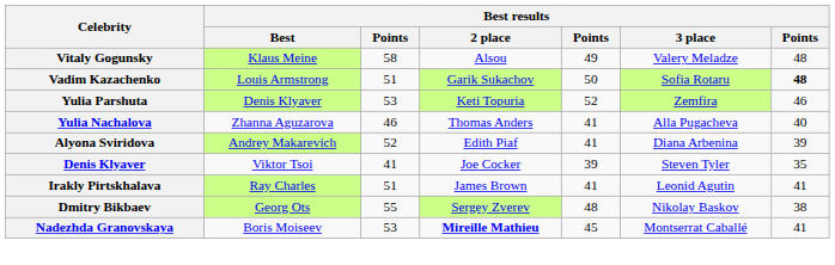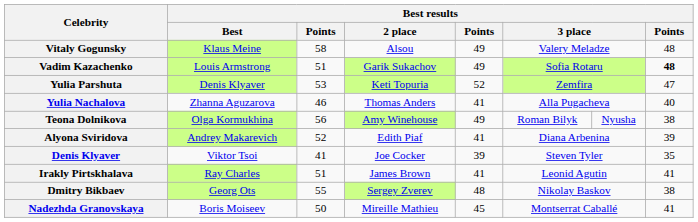Vadim Kazachenko | column 5: 50 -> 49
Yulia Parshuta | column 8: 46 -> 47
+ row: Teona Dolnikova | Olga Kormukhina | 56 | Amy Winehouse | 49 | Roman Bilyk | Nyusha | 38
Nadezhda Granovskaya | column 3: 53 -> 50
Nadezhda Granovskaya | Best results / 2 place: bold -> normal
